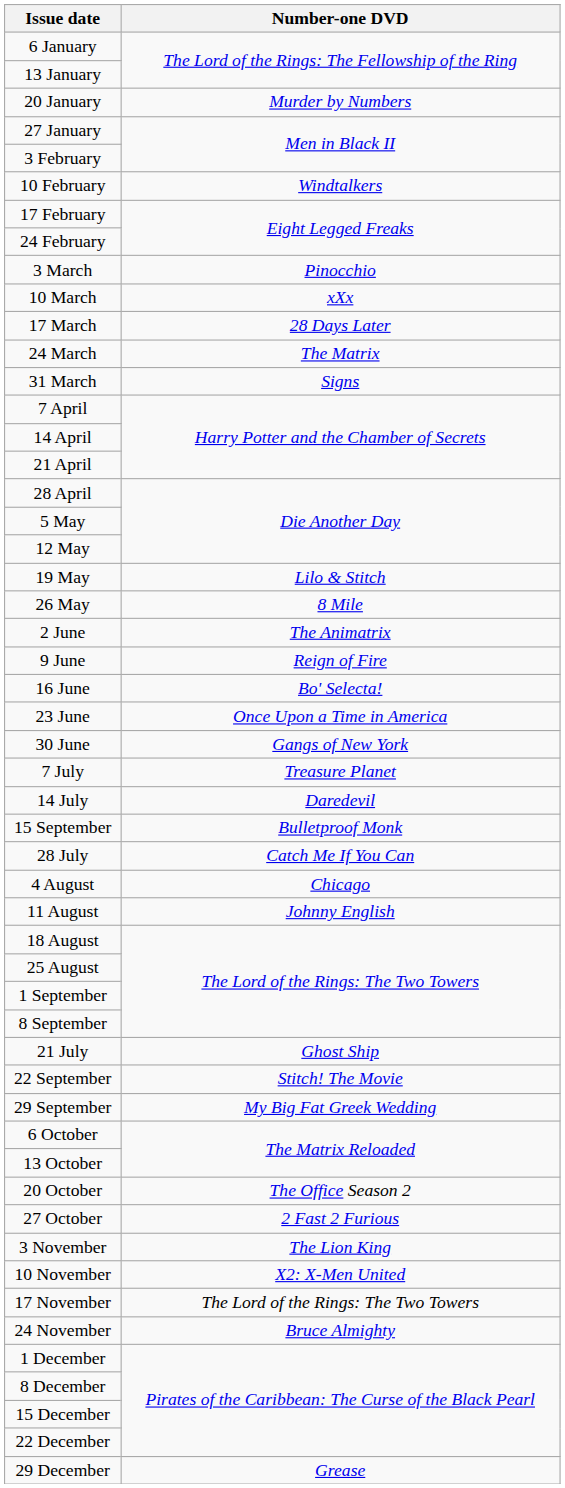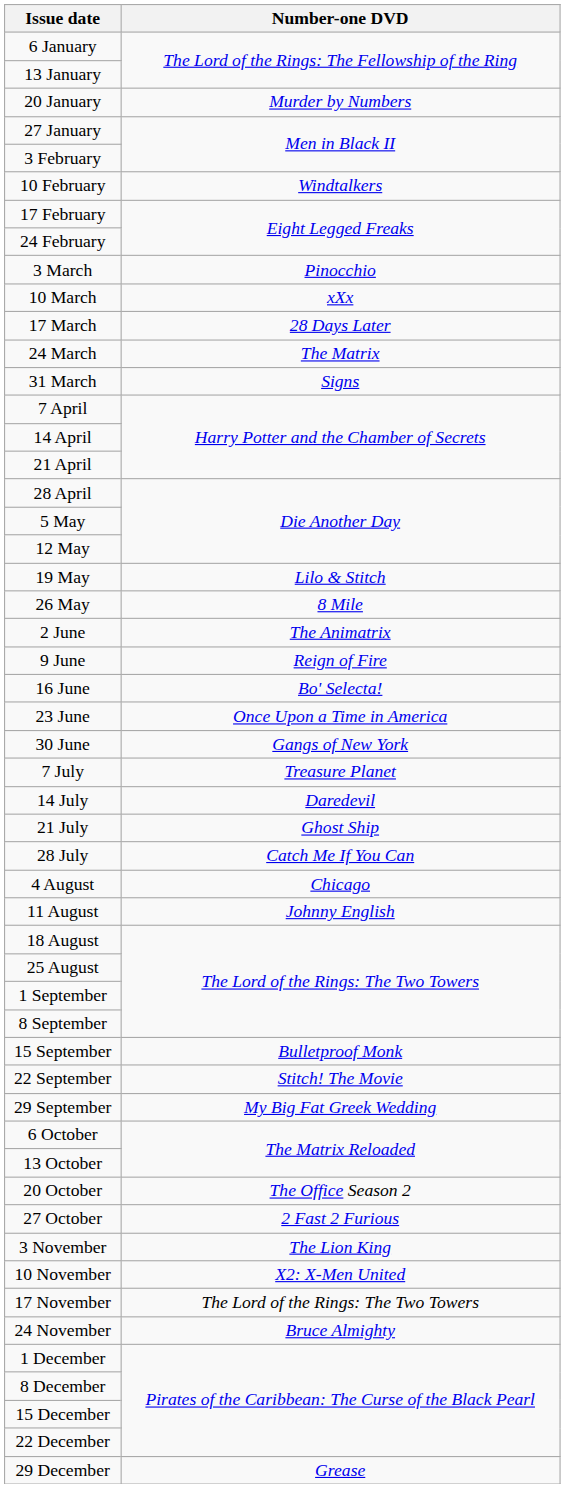rows swapped: 21 July <-> 15 September
